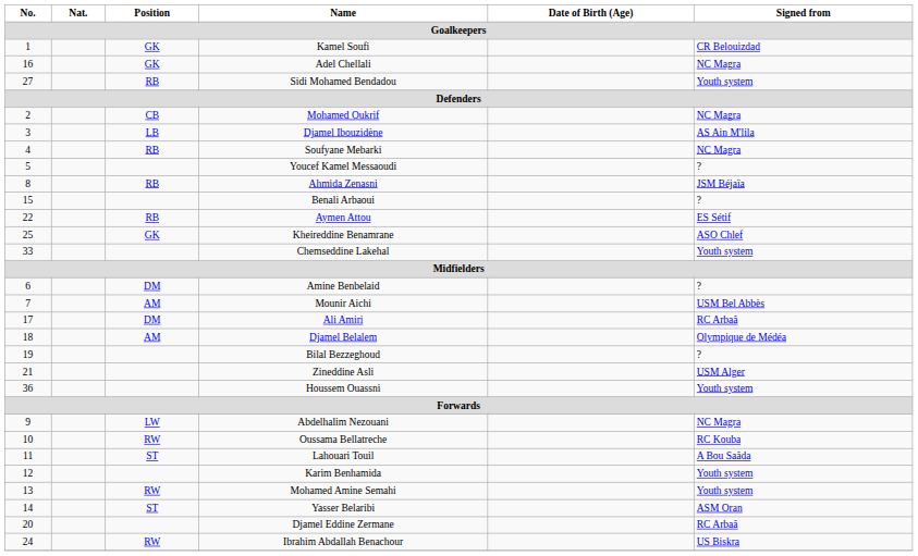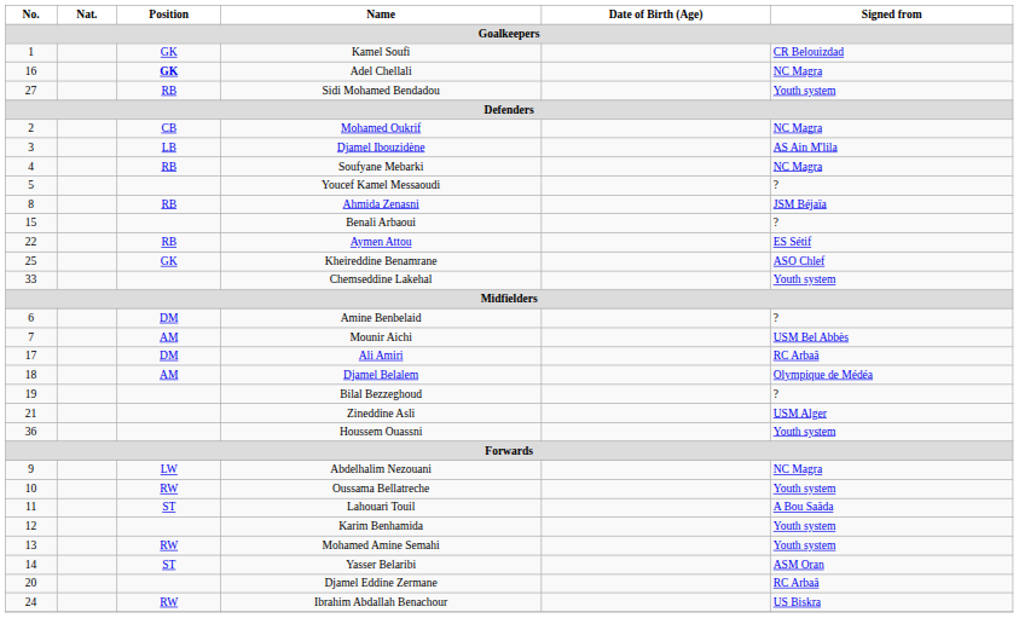Adel Chellali | Position: normal -> bold
Oussama Bellatreche | Signed from: RC Kouba -> Youth system
